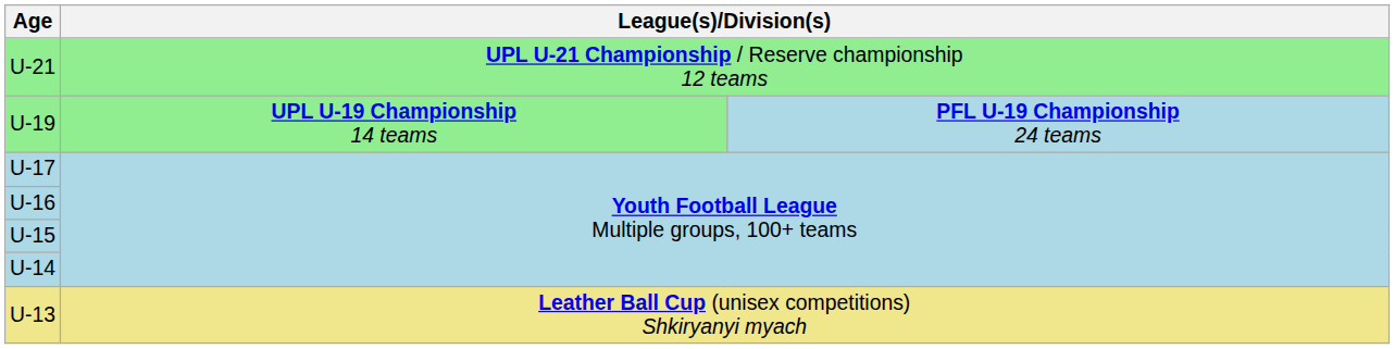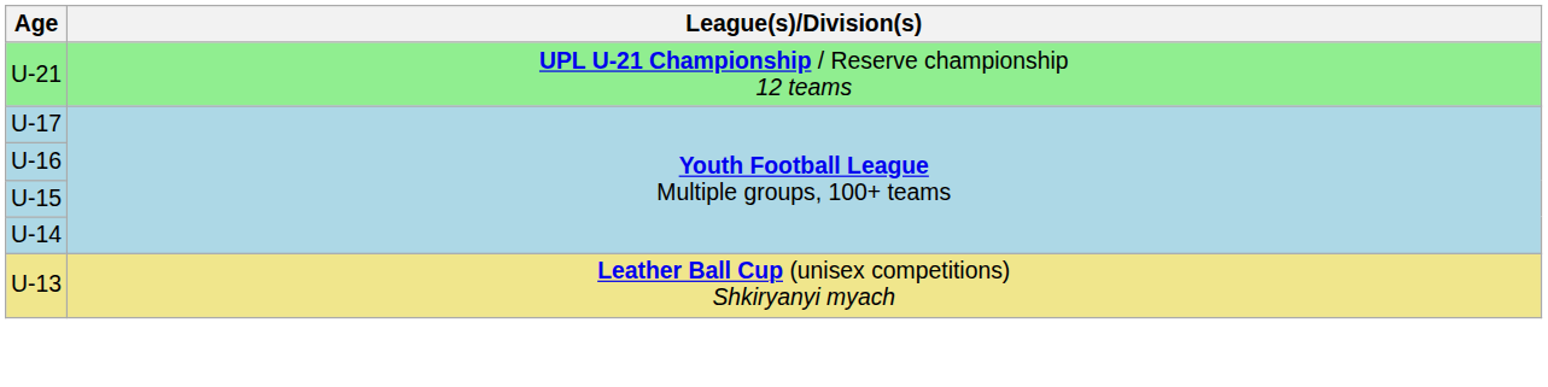- row: U-19 | UPL U-19 Championship 14 teams | PFL U-19 Championship 24 teams
